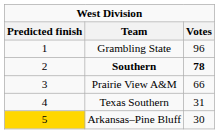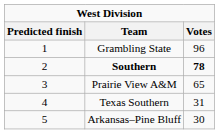Prairie View A&M | Votes: 66 -> 65
Arkansas–Pine Bluff | Predicted finish: gold background -> no background
